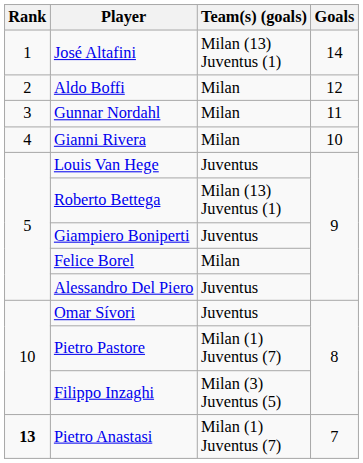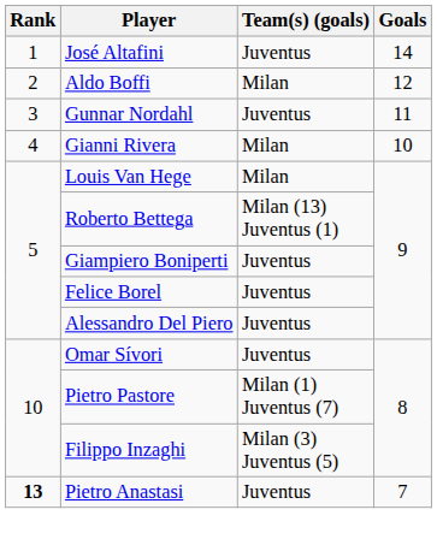José Altafini | Team(s) (goals): Milan (13) Juventus (1) -> Juventus
Gunnar Nordahl | Team(s) (goals): Milan -> Juventus
Louis Van Hege | Team(s) (goals): Juventus -> Milan
Felice Borel | Team(s) (goals): Milan -> Juventus
Pietro Anastasi | Team(s) (goals): Milan (1) Juventus (7) -> Juventus
